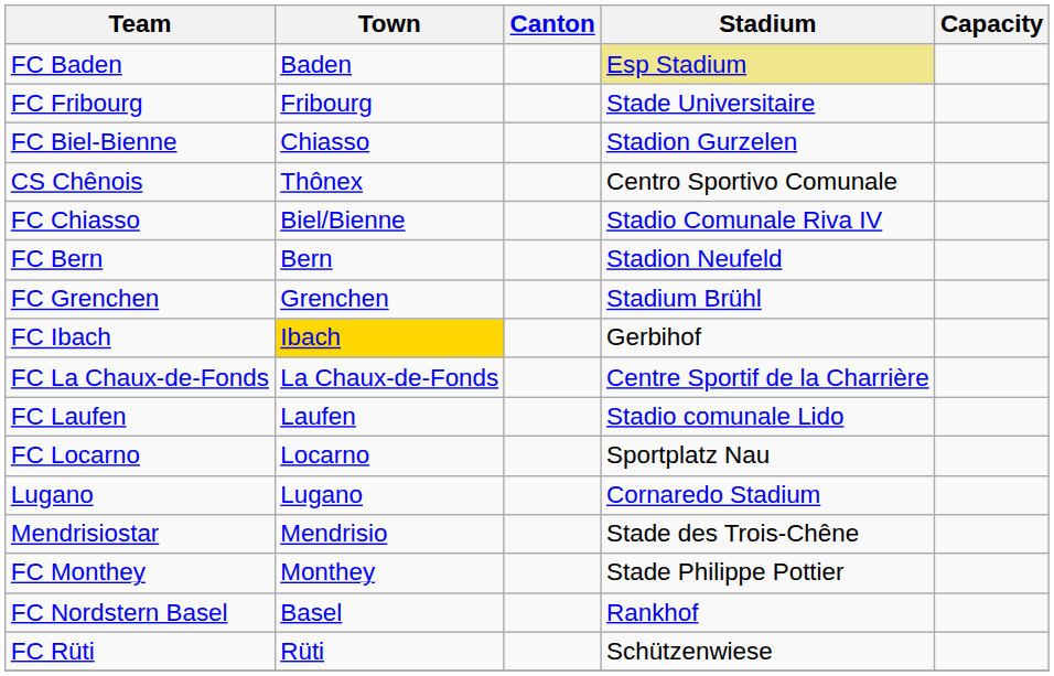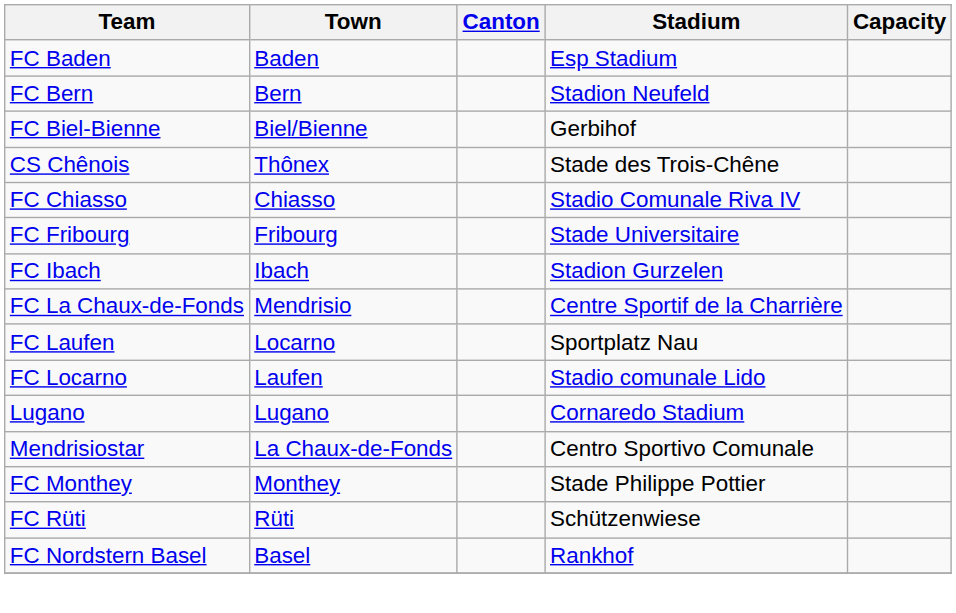FC Baden | Stadium: khaki background -> no background
rows swapped: FC Bern <-> FC Fribourg
FC Biel-Bienne | Town: Chiasso -> Biel/Bienne
FC Biel-Bienne | Stadium: Stadion Gurzelen -> Gerbihof
CS Chênois | Stadium: Centro Sportivo Comunale -> Stade des Trois-Chêne
FC Chiasso | Town: Biel/Bienne -> Chiasso
- row: FC Grenchen | Grenchen | Stadium Brühl
FC Ibach | Town: gold background -> no background
FC Ibach | Stadium: Gerbihof -> Stadion Gurzelen
FC La Chaux-de-Fonds | Town: La Chaux-de-Fonds -> Mendrisio
FC Laufen | Town: Laufen -> Locarno
FC Laufen | Stadium: Stadio comunale Lido -> Sportplatz Nau
FC Locarno | Town: Locarno -> Laufen
FC Locarno | Stadium: Sportplatz Nau -> Stadio comunale Lido
Mendrisiostar | Town: Mendrisio -> La Chaux-de-Fonds
Mendrisiostar | Stadium: Stade des Trois-Chêne -> Centro Sportivo Comunale
rows swapped: FC Nordstern Basel <-> FC Rüti
